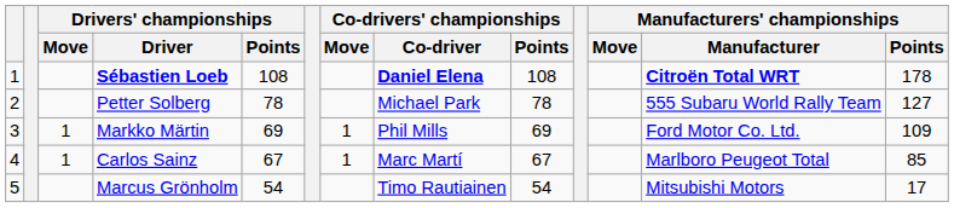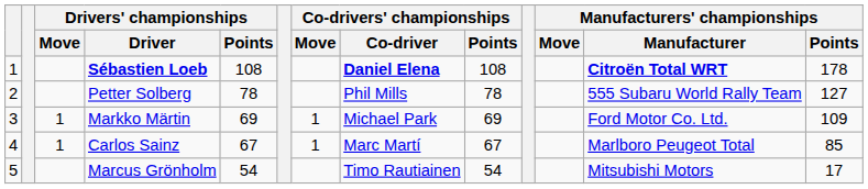Petter Solberg | Co-drivers' championships / Co-driver: Michael Park -> Phil Mills
Markko Märtin | Co-drivers' championships / Co-driver: Phil Mills -> Michael Park
